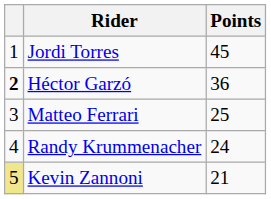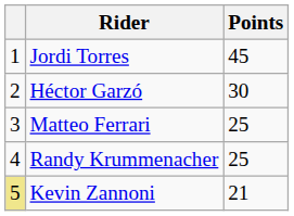Héctor Garzó | column 1: bold -> normal
Héctor Garzó | Points: 36 -> 30
Randy Krummenacher | Points: 24 -> 25
